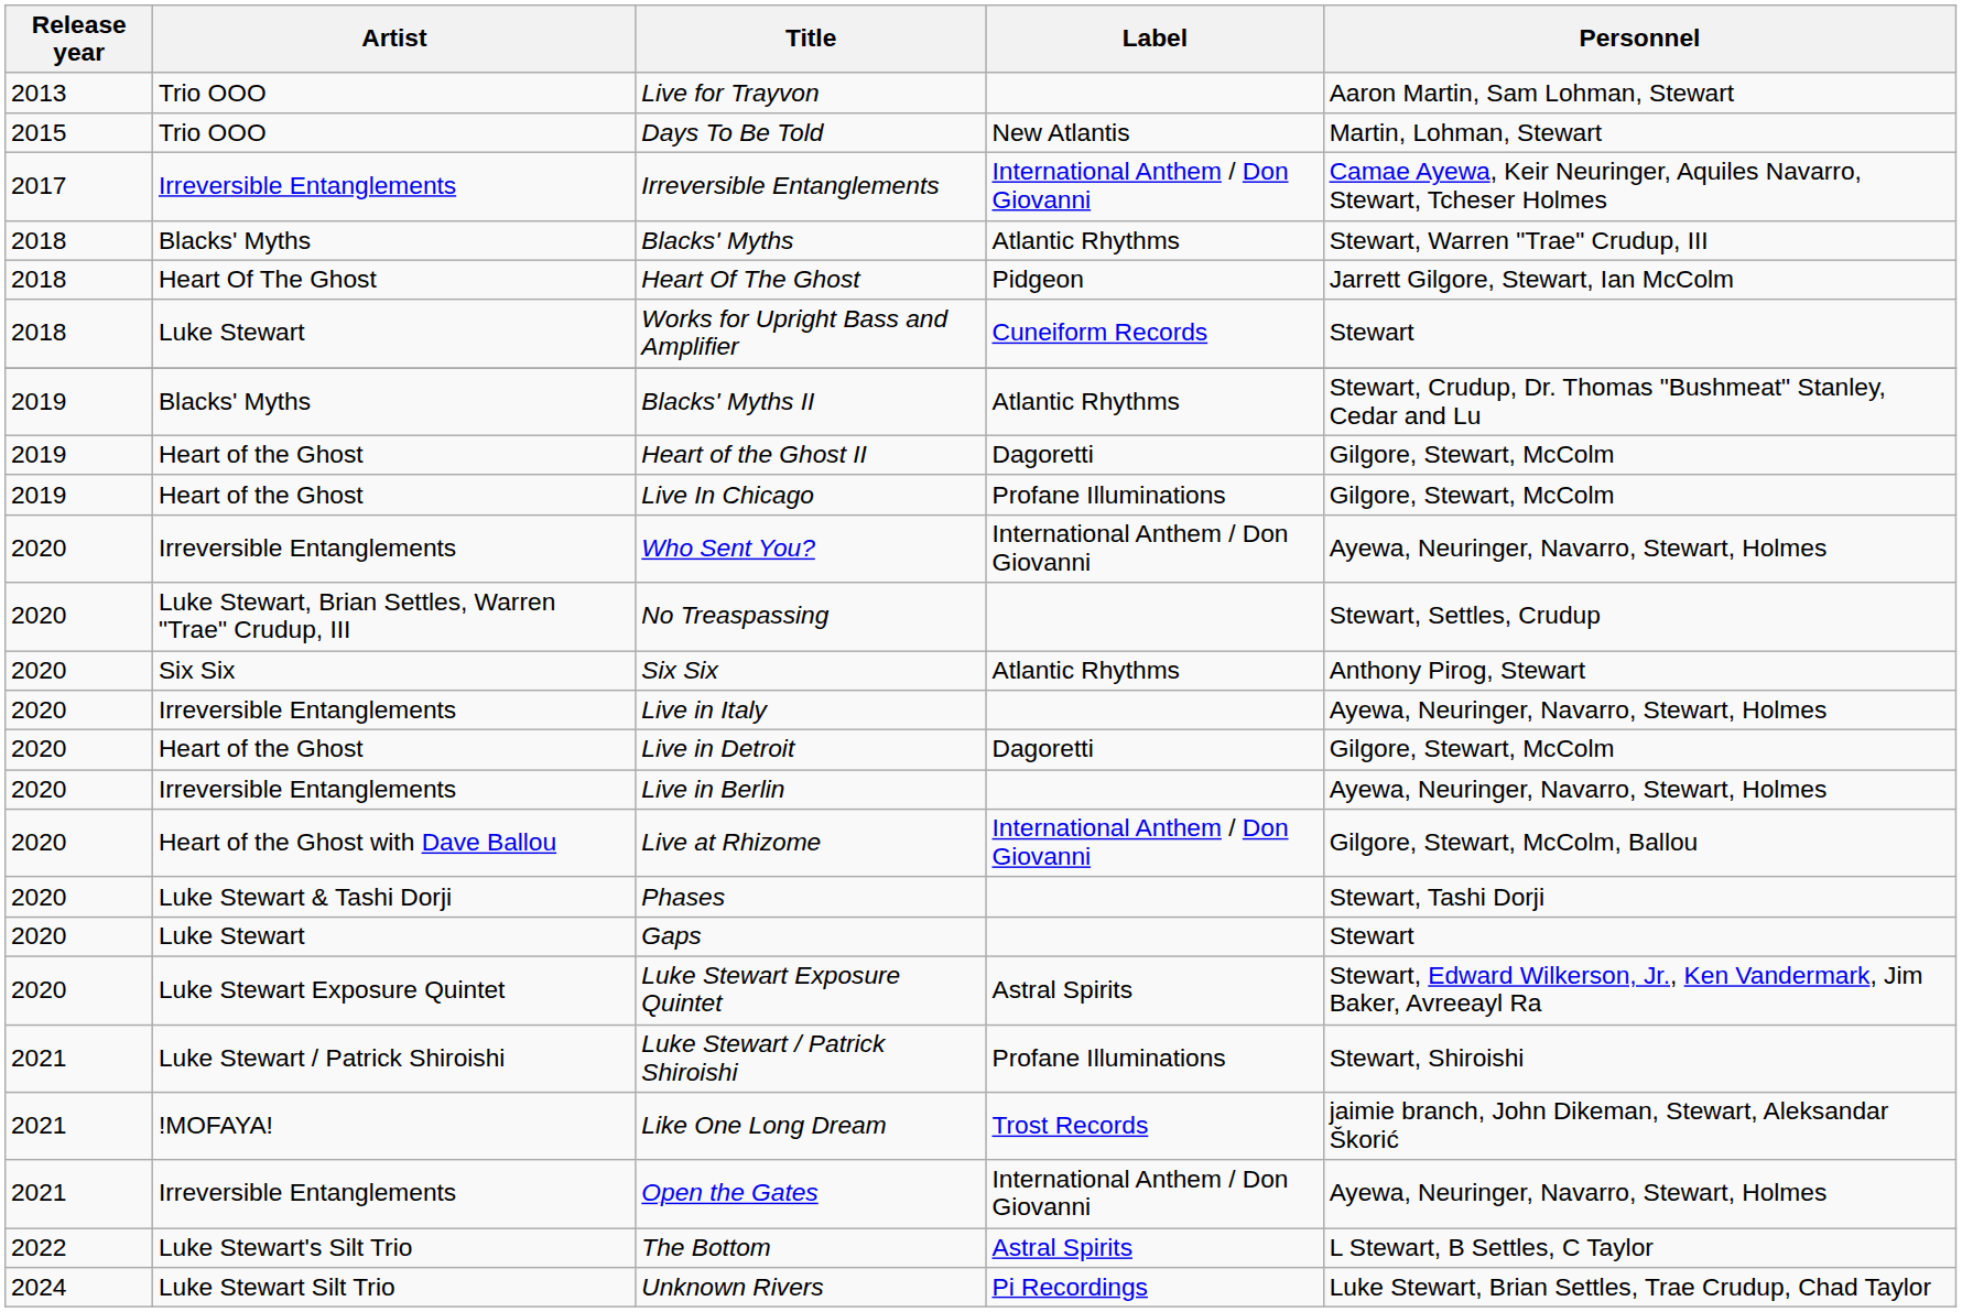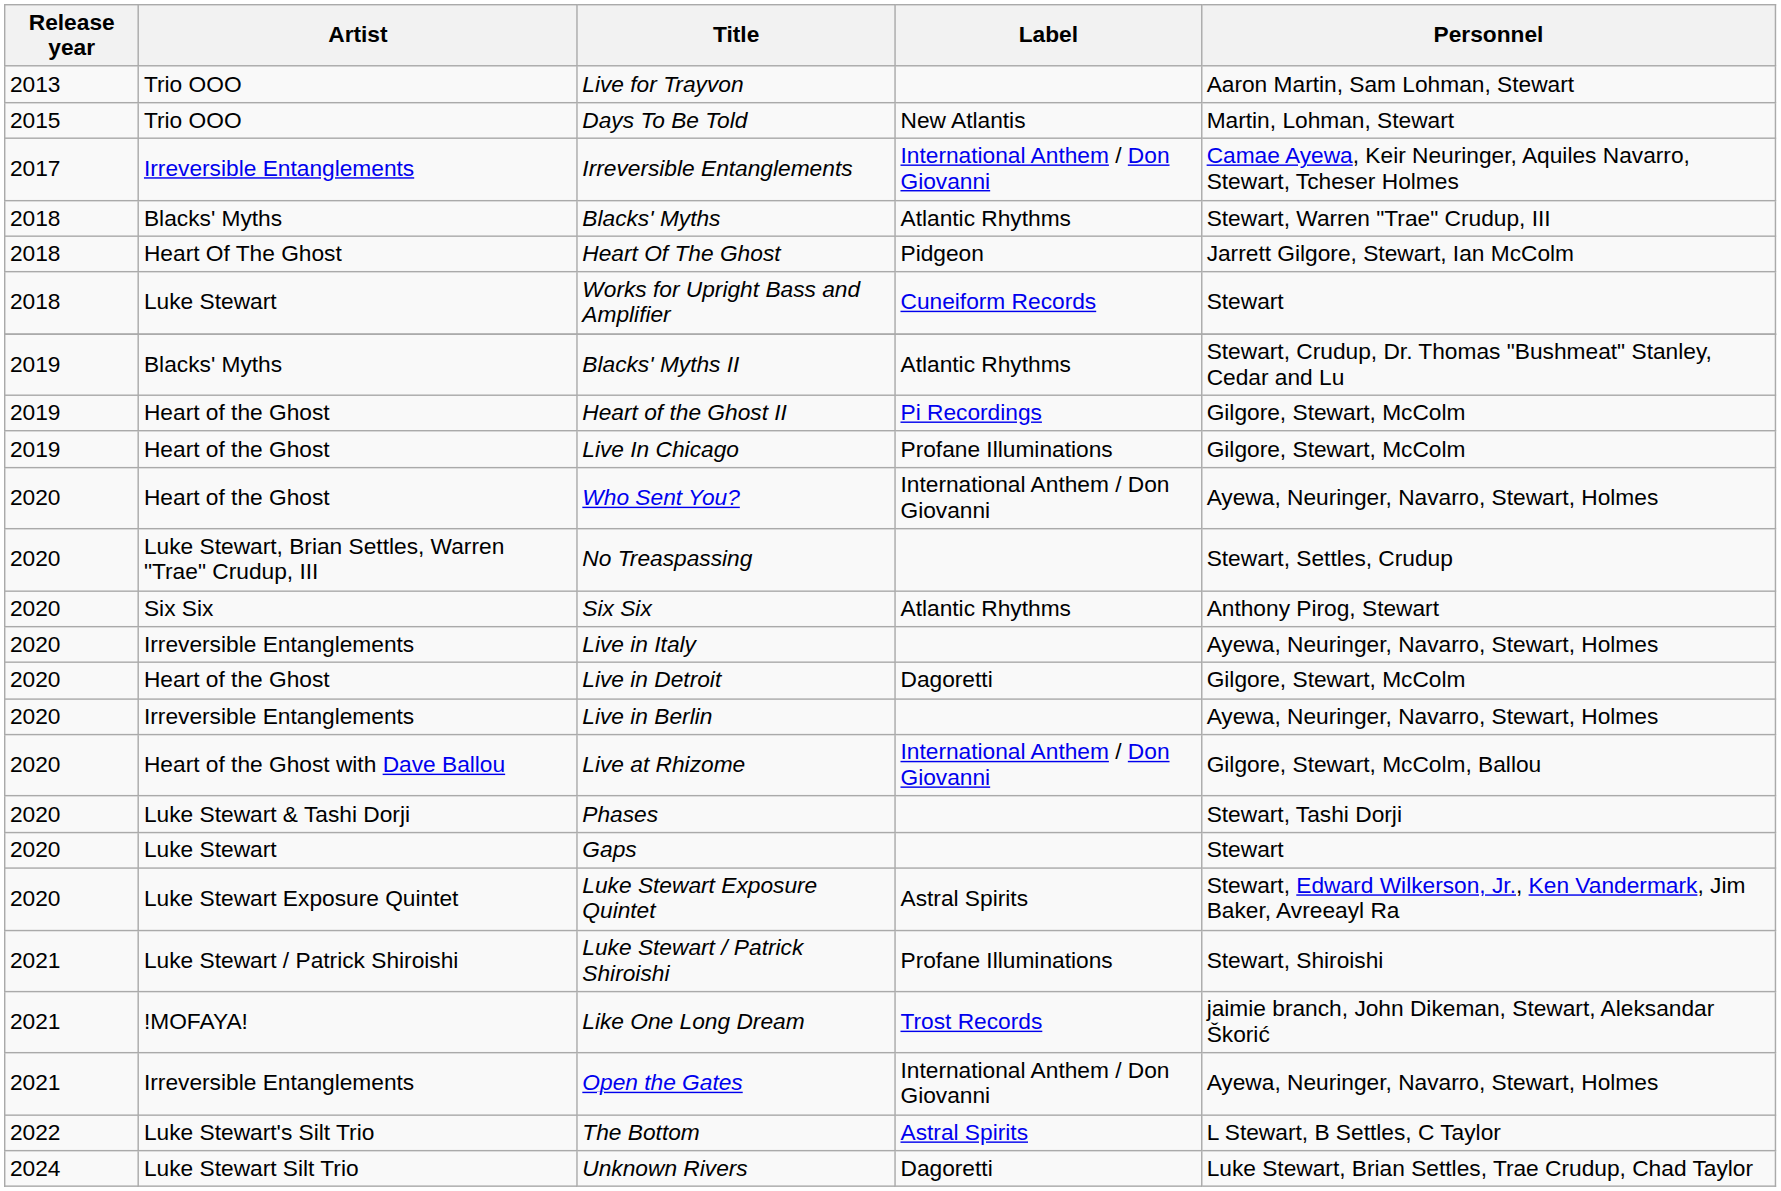Heart of the Ghost II | Label: Dagoretti -> Pi Recordings
Who Sent You? | Artist: Irreversible Entanglements -> Heart of the Ghost
Unknown Rivers | Label: Pi Recordings -> Dagoretti
